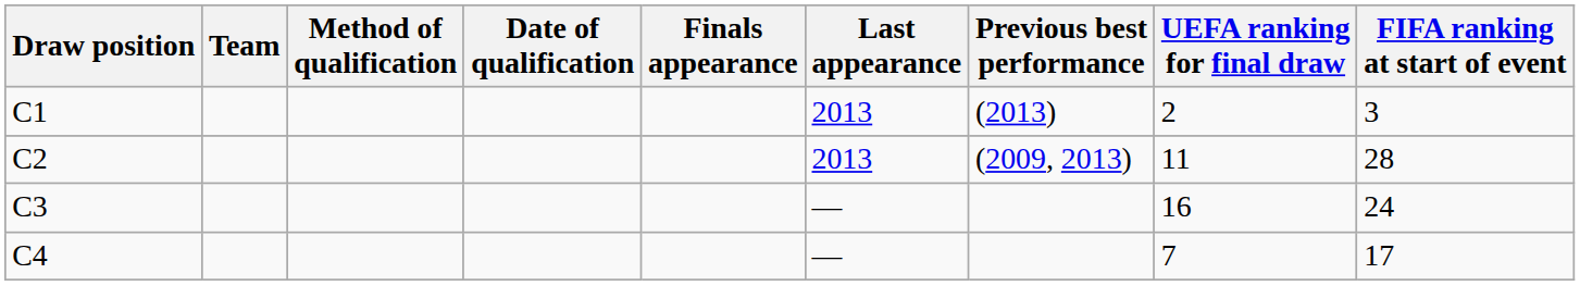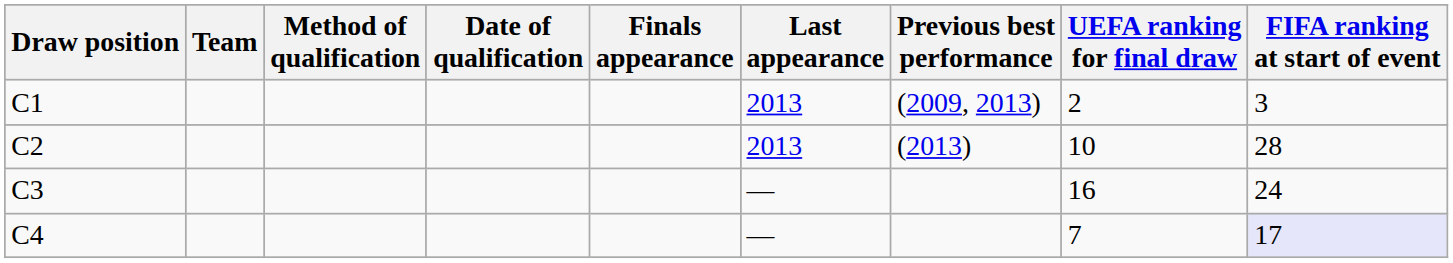C1 | Previous best performance: (2013) -> (2009, 2013)
C2 | Previous best performance: (2009, 2013) -> (2013)
C2 | UEFA ranking for final draw: 11 -> 10
C4 | FIFA ranking at start of event: no background -> lavender background
